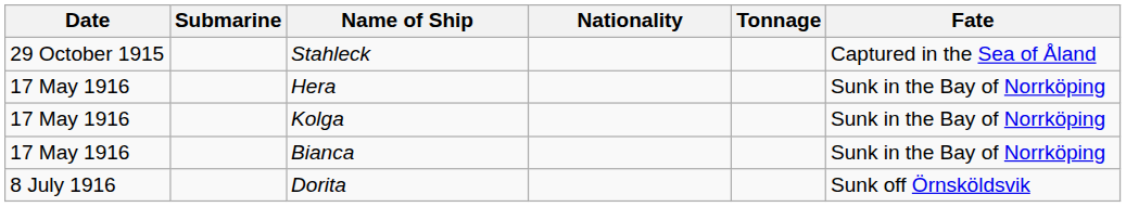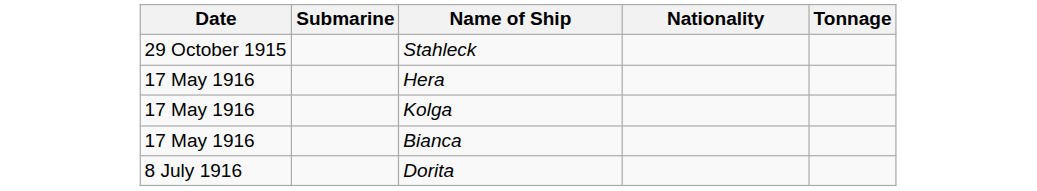- column: Fate | Captured in the Sea of Åland | Sunk in the Bay of Norrköping | Sunk in the Bay of Norrköping | Sunk in the Bay of Norrköping | Sunk off Örnsköldsvik
